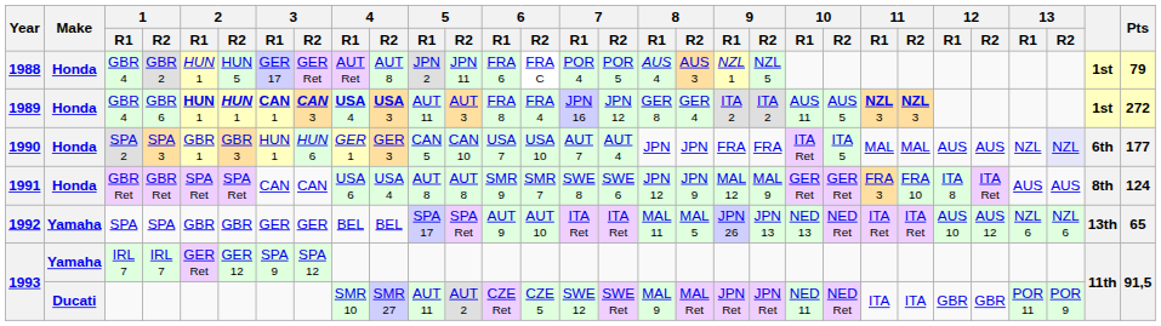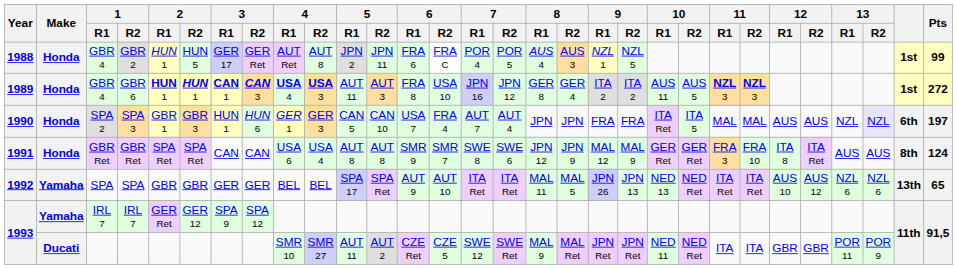GBR 2 | Pts: 79 -> 99
GBR 6 | 6 / R2: FRA 4 -> USA 10
SPA 3 | 6 / R2: USA 10 -> FRA 4
SPA 3 | Pts: 177 -> 197
